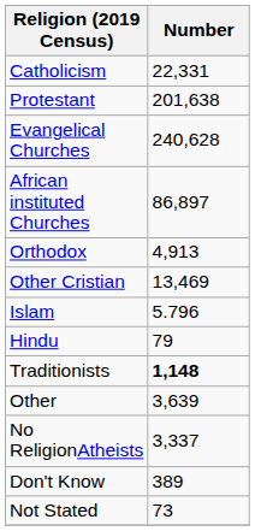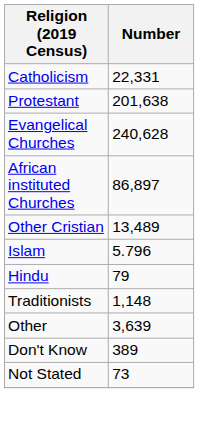- row: Orthodox | 4,913
Other Cristian | Number: 13,469 -> 13,489
Traditionists | Number: bold -> normal
- row: No ReligionAtheists | 3,337
